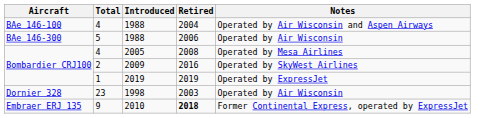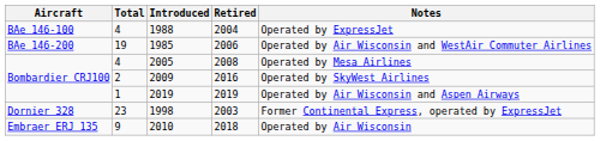4 / 1988 | Notes: Operated by Air Wisconsin and Aspen Airways -> Operated by ExpressJet
+ row: BAe 146-200 | 19 | 1985 | 2006 | Operated by Air Wisconsin and WestAir Commuter Airlines
- row: BAe 146-300 | 5 | 1988 | 2006 | Operated by Air Wisconsin
1 | Notes: Operated by ExpressJet -> Operated by Air Wisconsin and Aspen Airways
23 | Notes: Operated by Air Wisconsin -> Former Continental Express, operated by ExpressJet
9 | Retired: bold -> normal
9 | Notes: Former Continental Express, operated by ExpressJet -> Operated by Air Wisconsin
